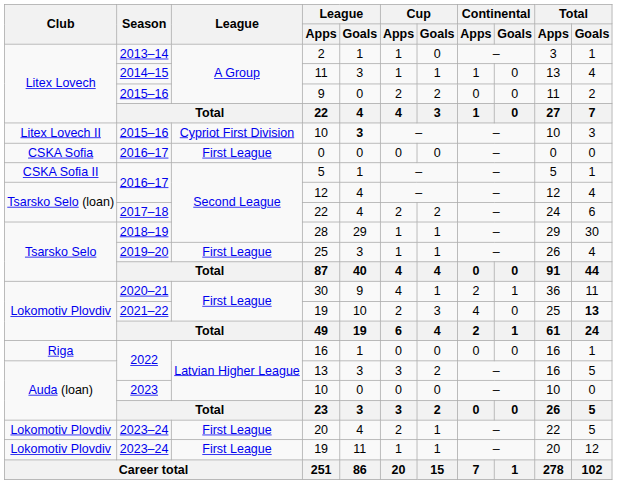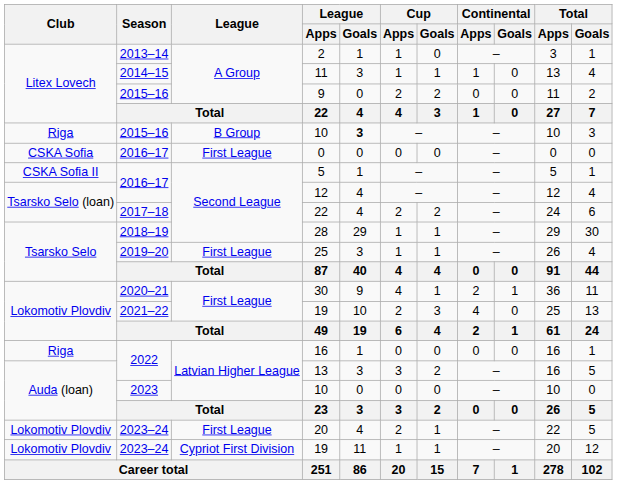2015–16 / 10 | Club: Litex Lovech II -> Riga
2015–16 / 10 | League: Cypriot First Division -> B Group
2021–22 / 19 | Total / Goals: bold -> normal
2023–24 / 19 | League: First League -> Cypriot First Division
